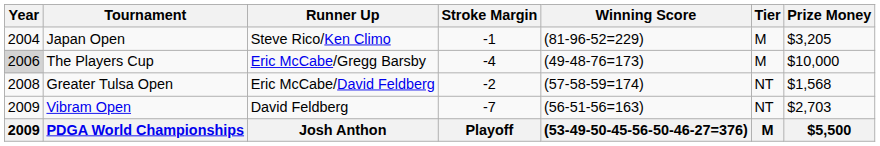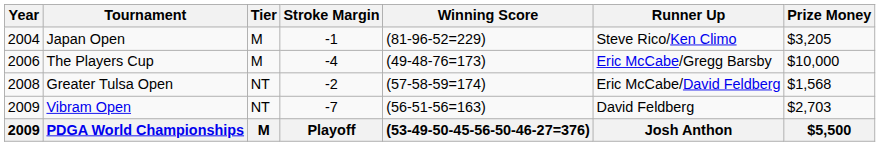columns swapped: Tier <-> Runner Up
The Players Cup | Year: lightgrey background -> no background
